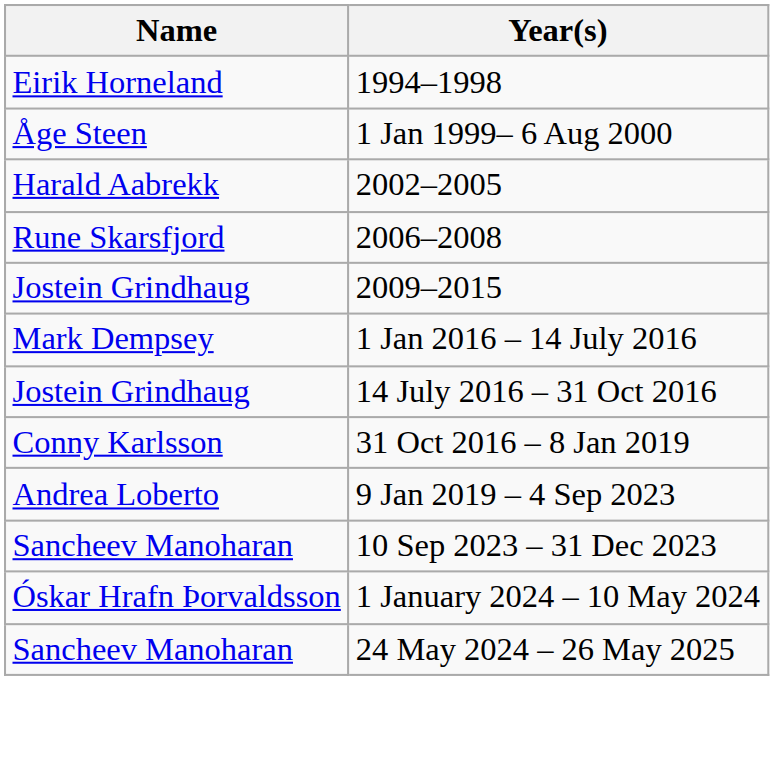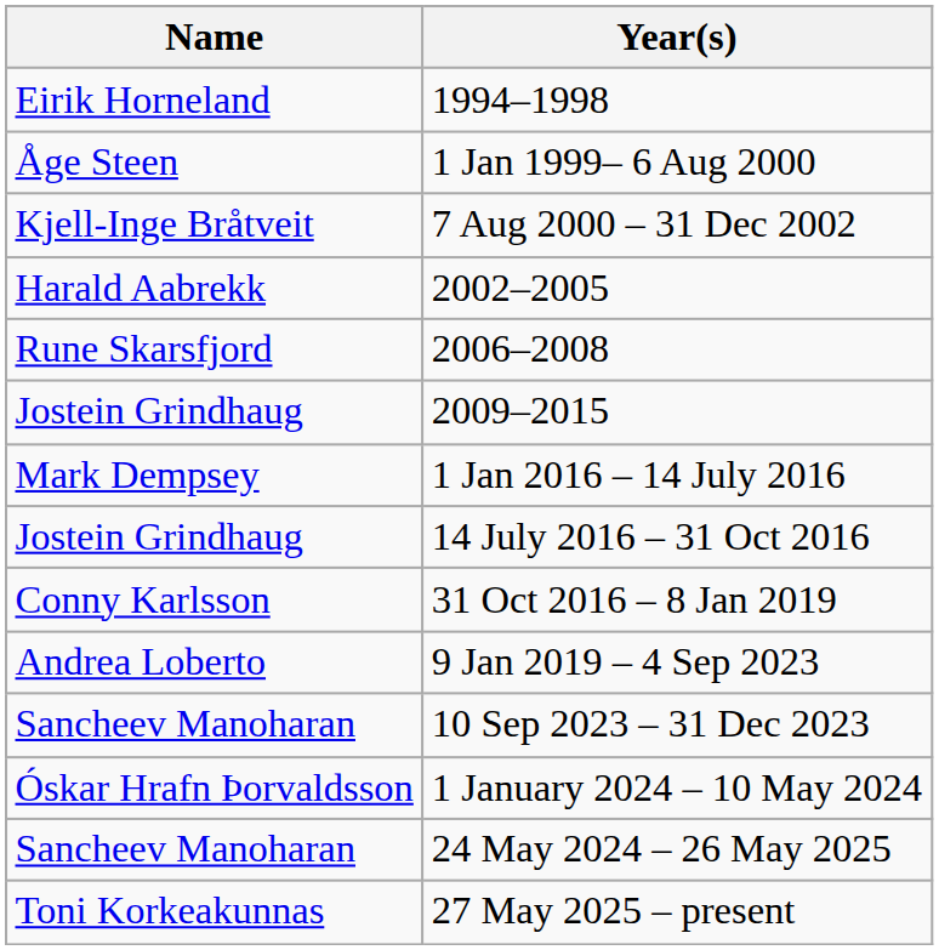+ row: Kjell-Inge Bråtveit | 7 Aug 2000 – 31 Dec 2002
+ row: Toni Korkeakunnas | 27 May 2025 – present
